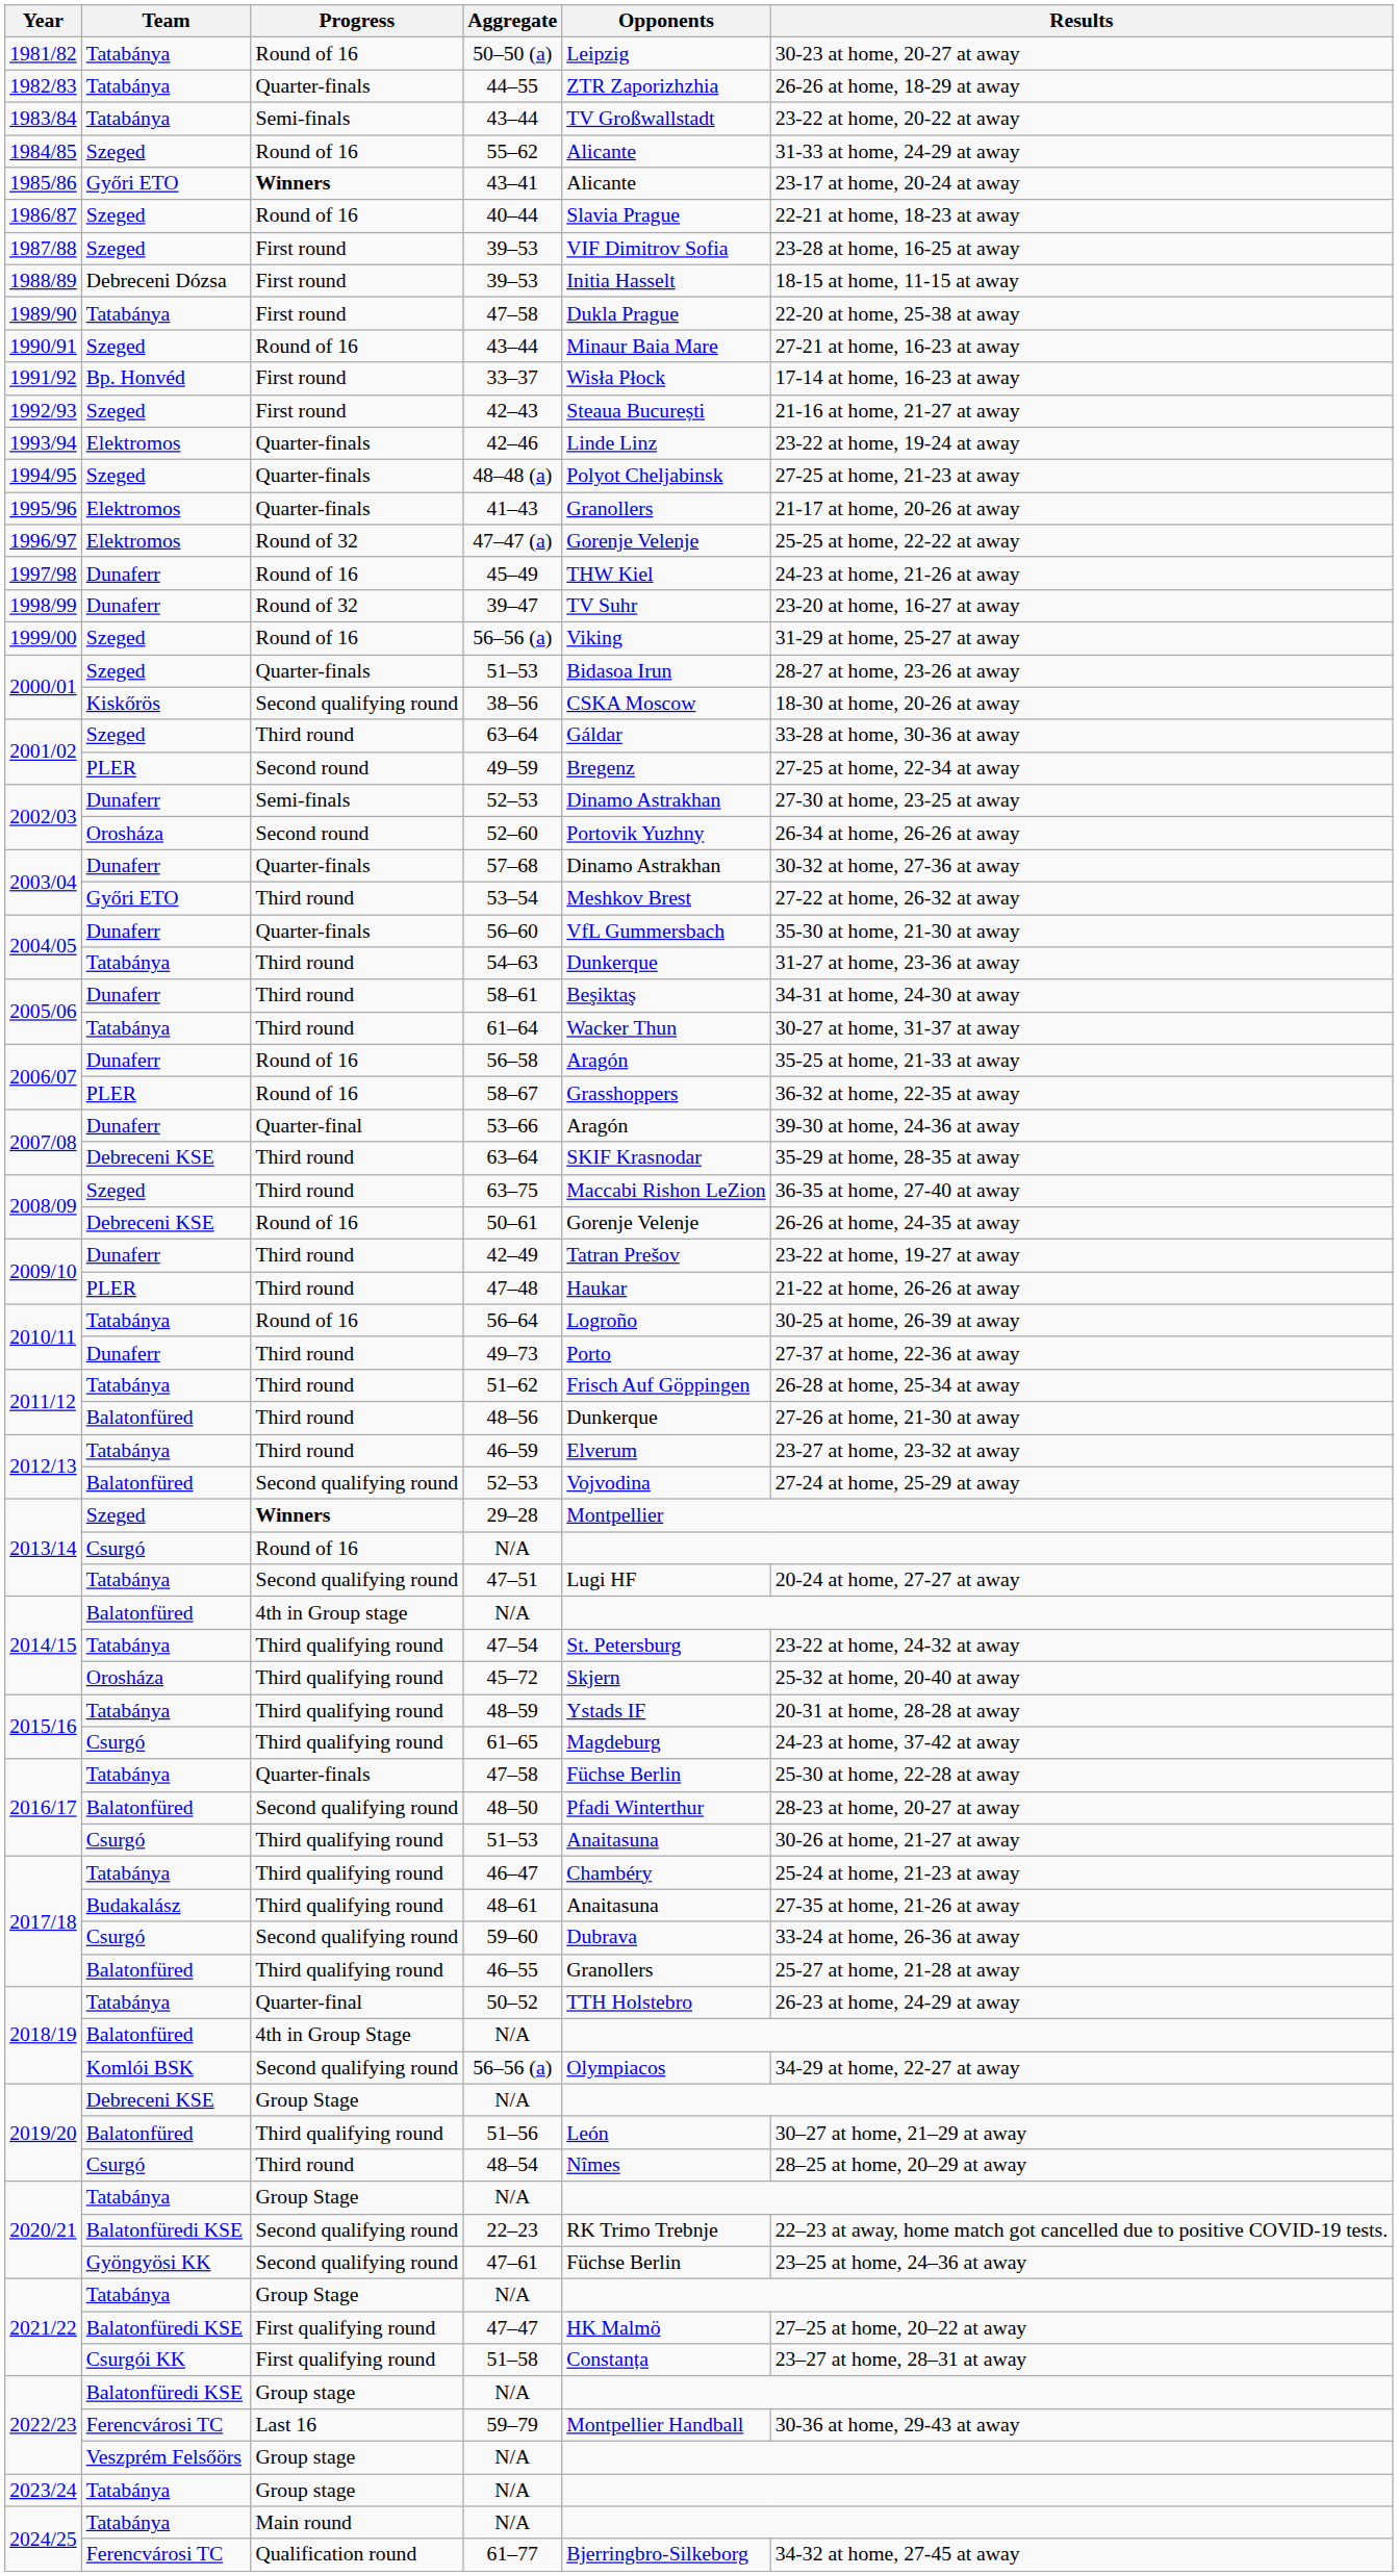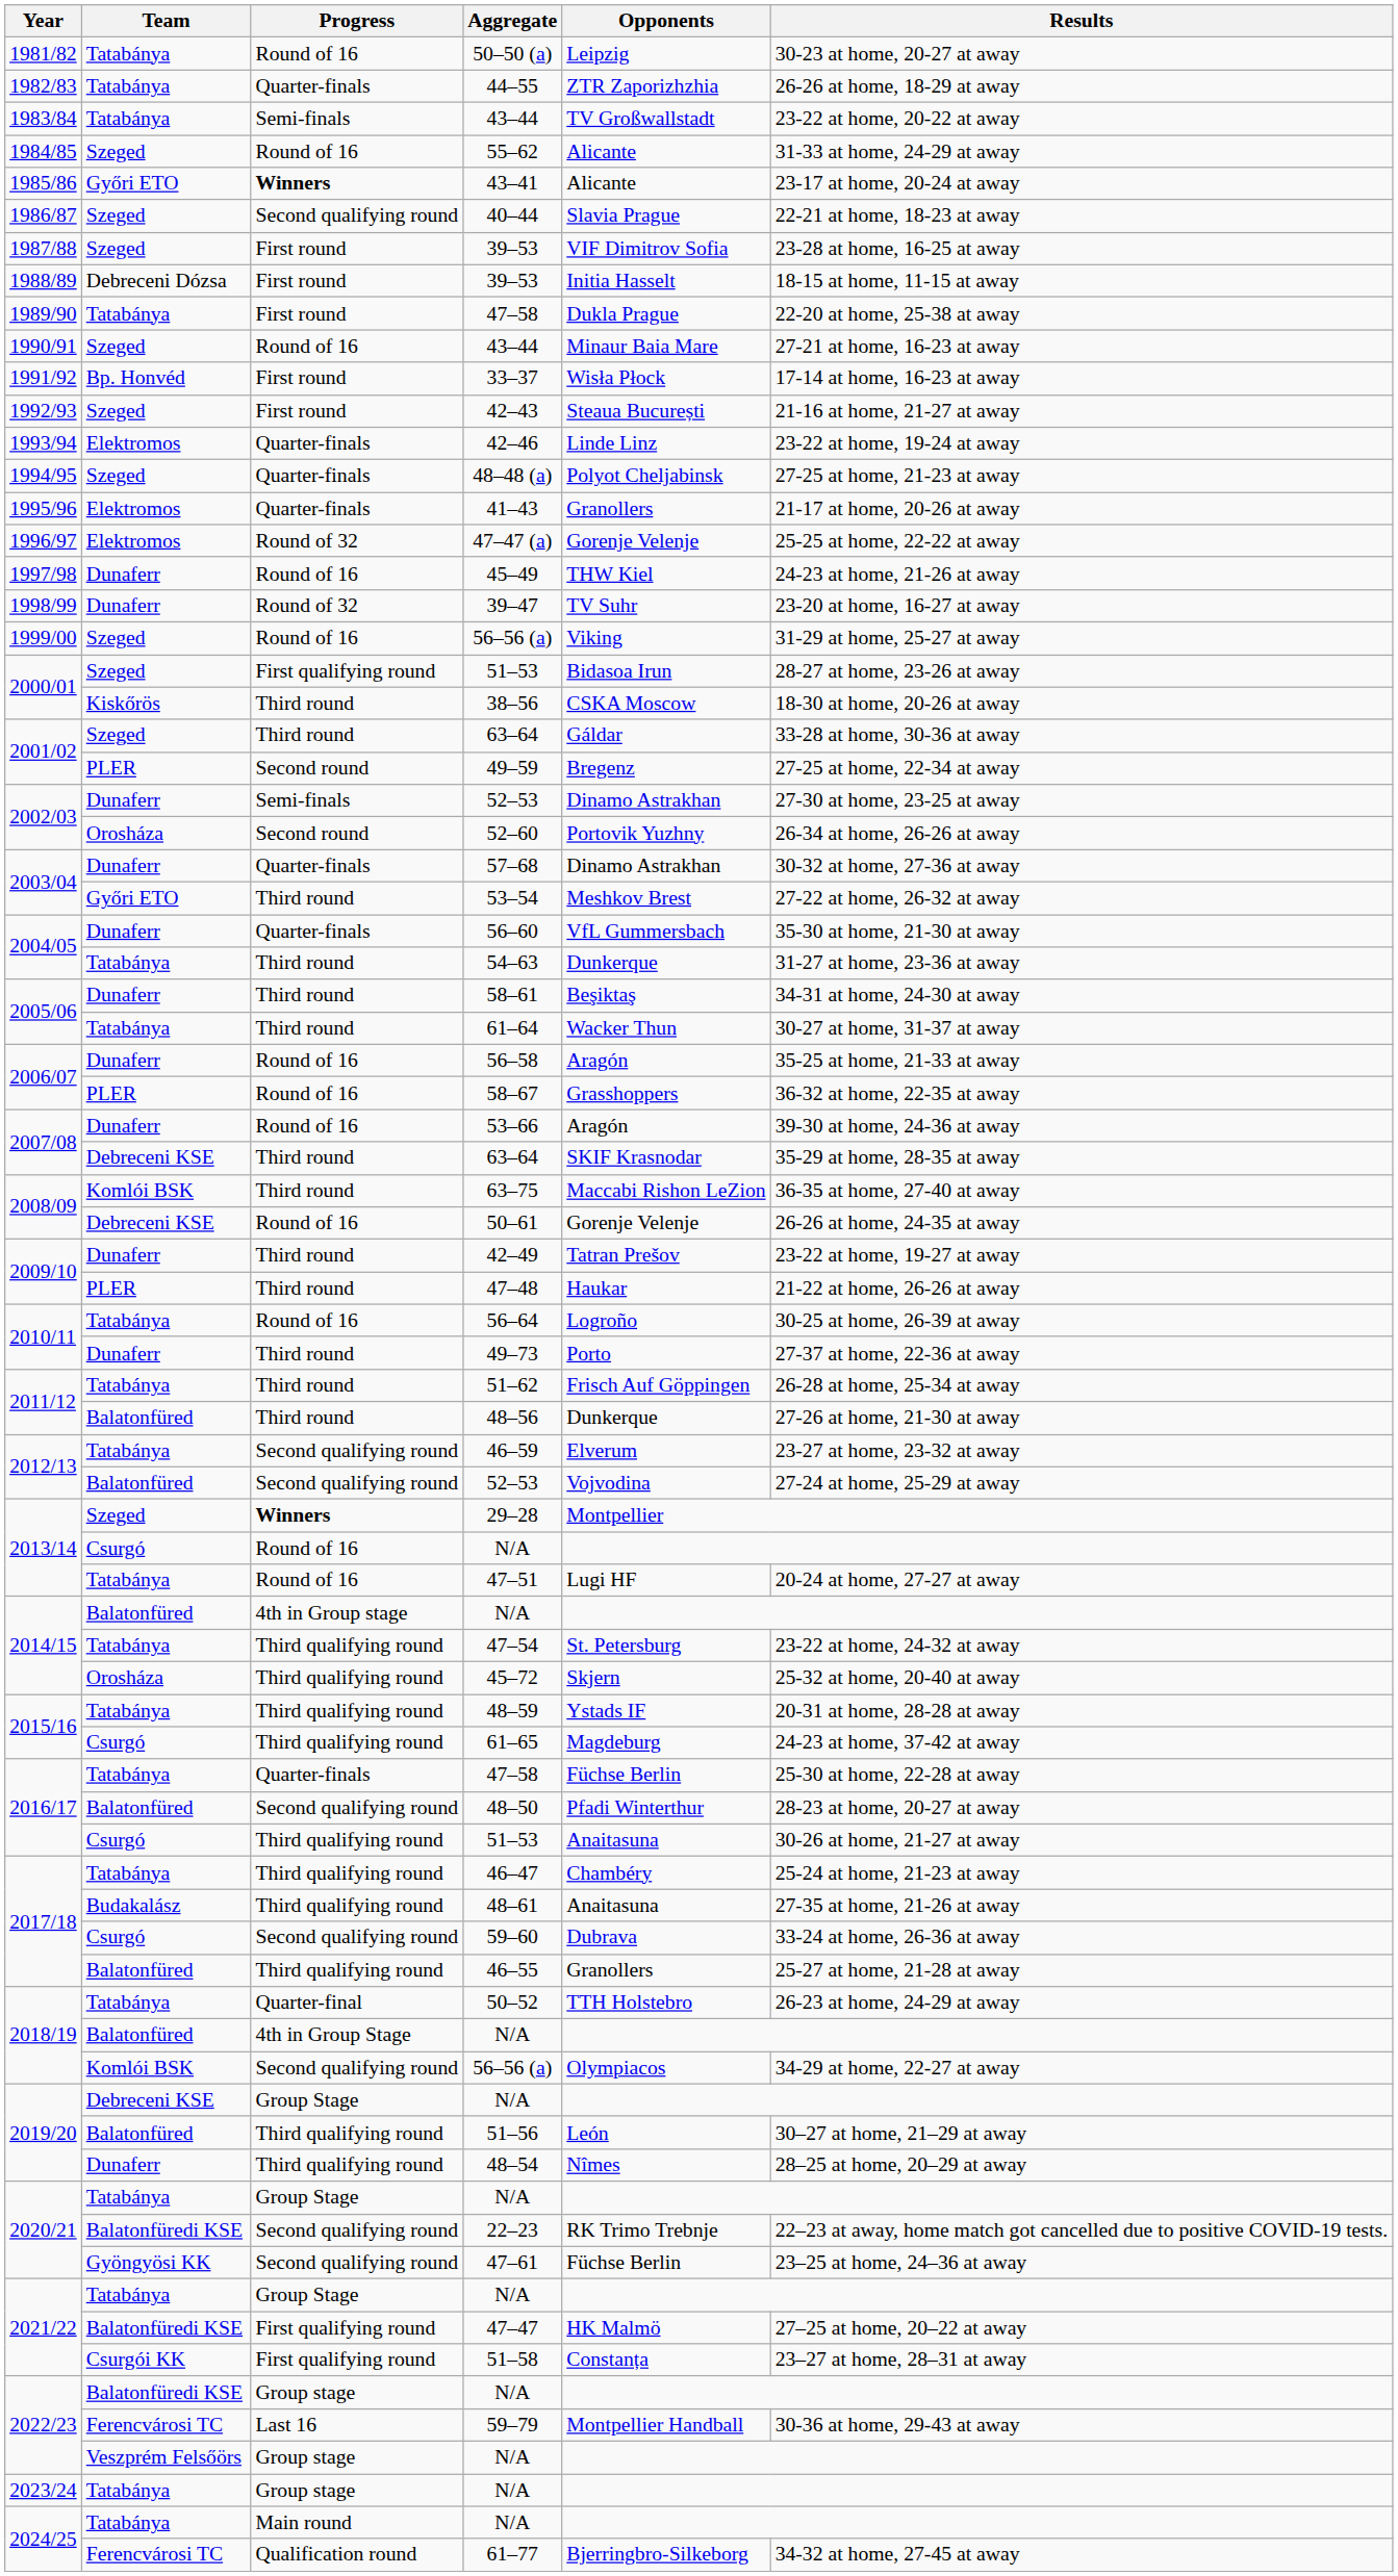40–44 | Progress: Round of 16 -> Second qualifying round
2000/01 / 51–53 | Progress: Quarter-finals -> First qualifying round
38–56 | Progress: Second qualifying round -> Third round
53–66 | Progress: Quarter-final -> Round of 16
63–75 | Team: Szeged -> Komlói BSK
46–59 | Progress: Third round -> Second qualifying round
47–51 | Progress: Second qualifying round -> Round of 16
48–54 | Team: Csurgó -> Dunaferr
48–54 | Progress: Third round -> Third qualifying round
